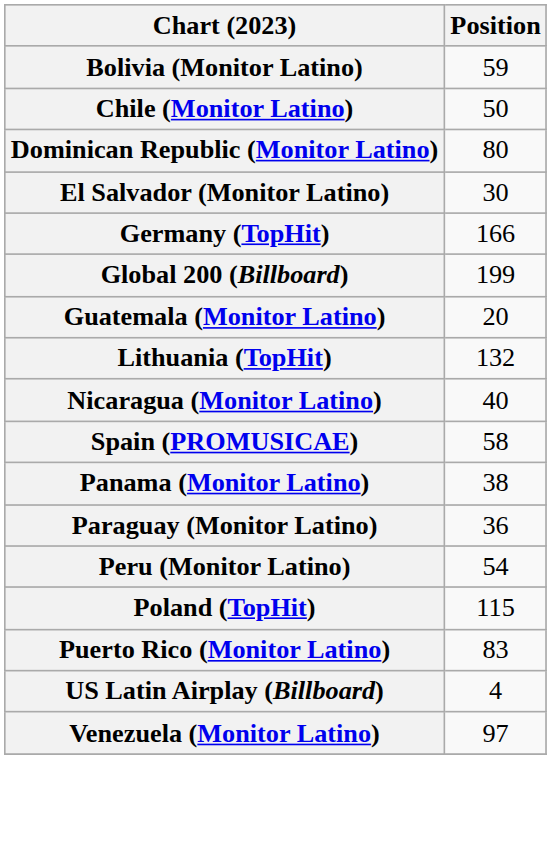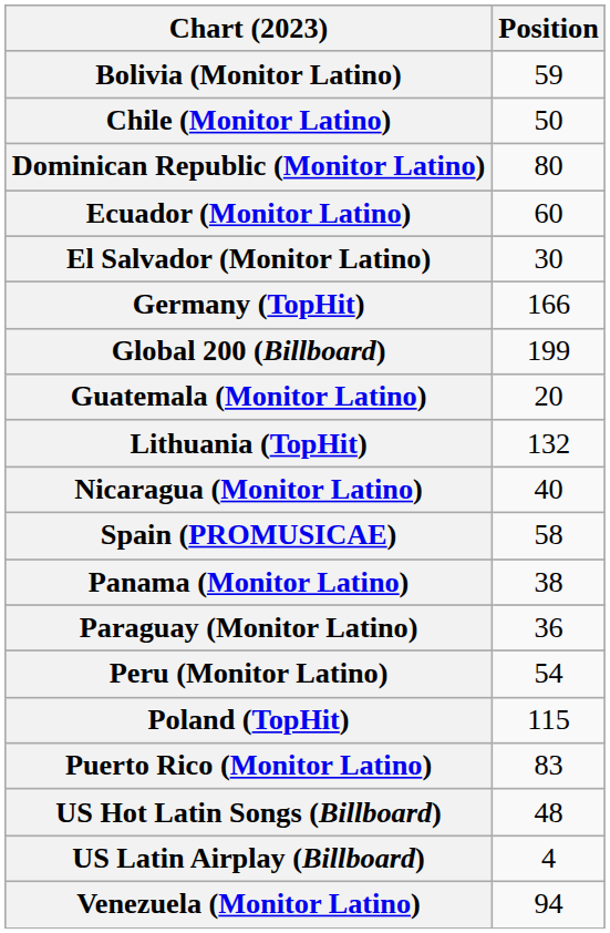+ row: Ecuador (Monitor Latino) | 60
+ row: US Hot Latin Songs (Billboard) | 48
Venezuela (Monitor Latino) | Position: 97 -> 94
